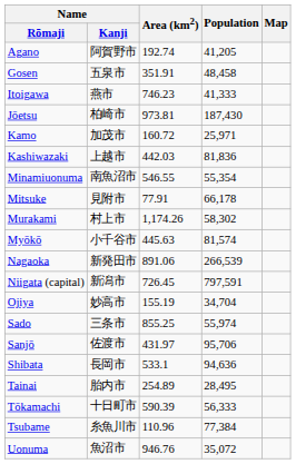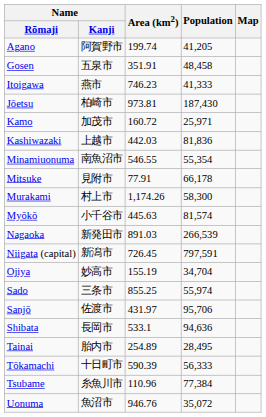Agano | Area (km2): 192.74 -> 199.74
Murakami | Population: 58,302 -> 58,300
Nagaoka | Area (km2): 891.06 -> 891.03
